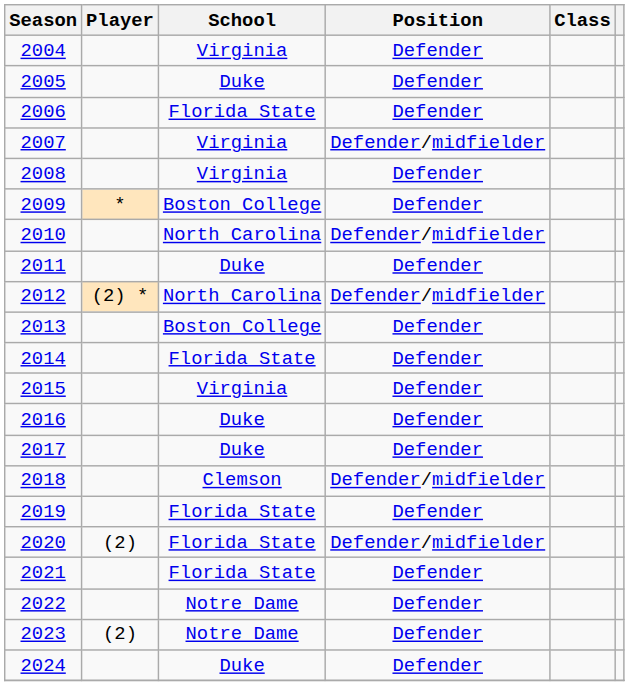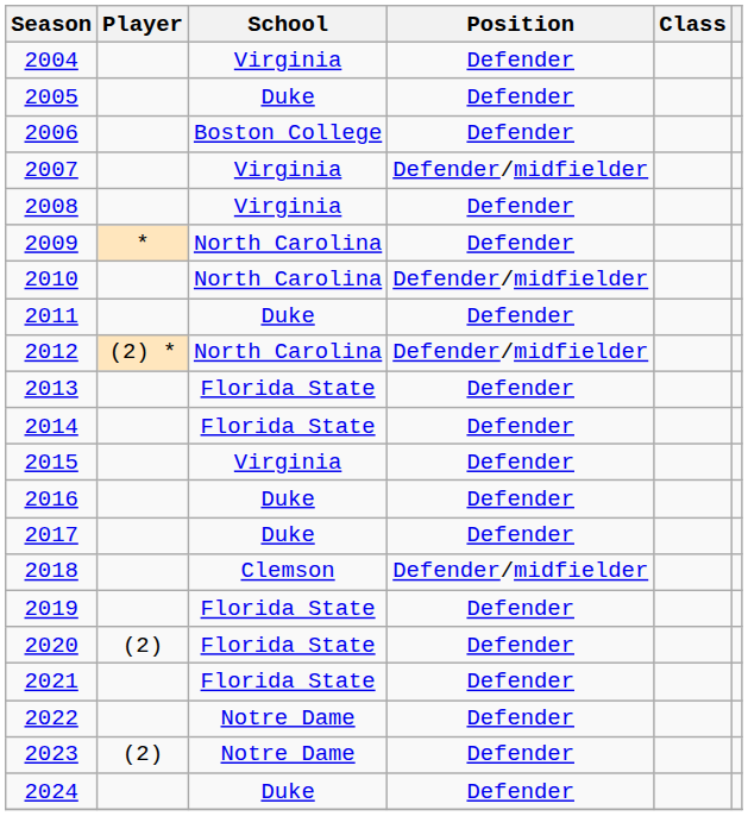2006 | School: Florida State -> Boston College
2009 | School: Boston College -> North Carolina
2013 | School: Boston College -> Florida State
2020 | Position: Defender/midfielder -> Defender
